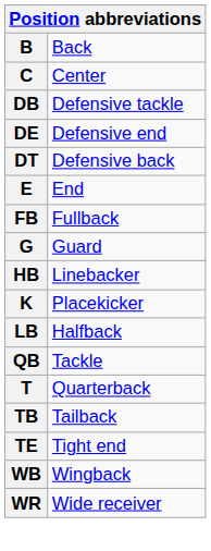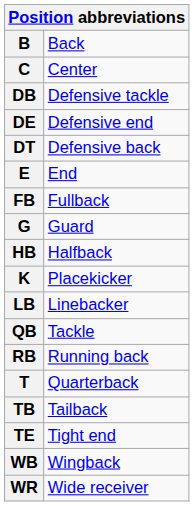HB | column 2: Linebacker -> Halfback
LB | column 2: Halfback -> Linebacker
+ row: RB | Running back
